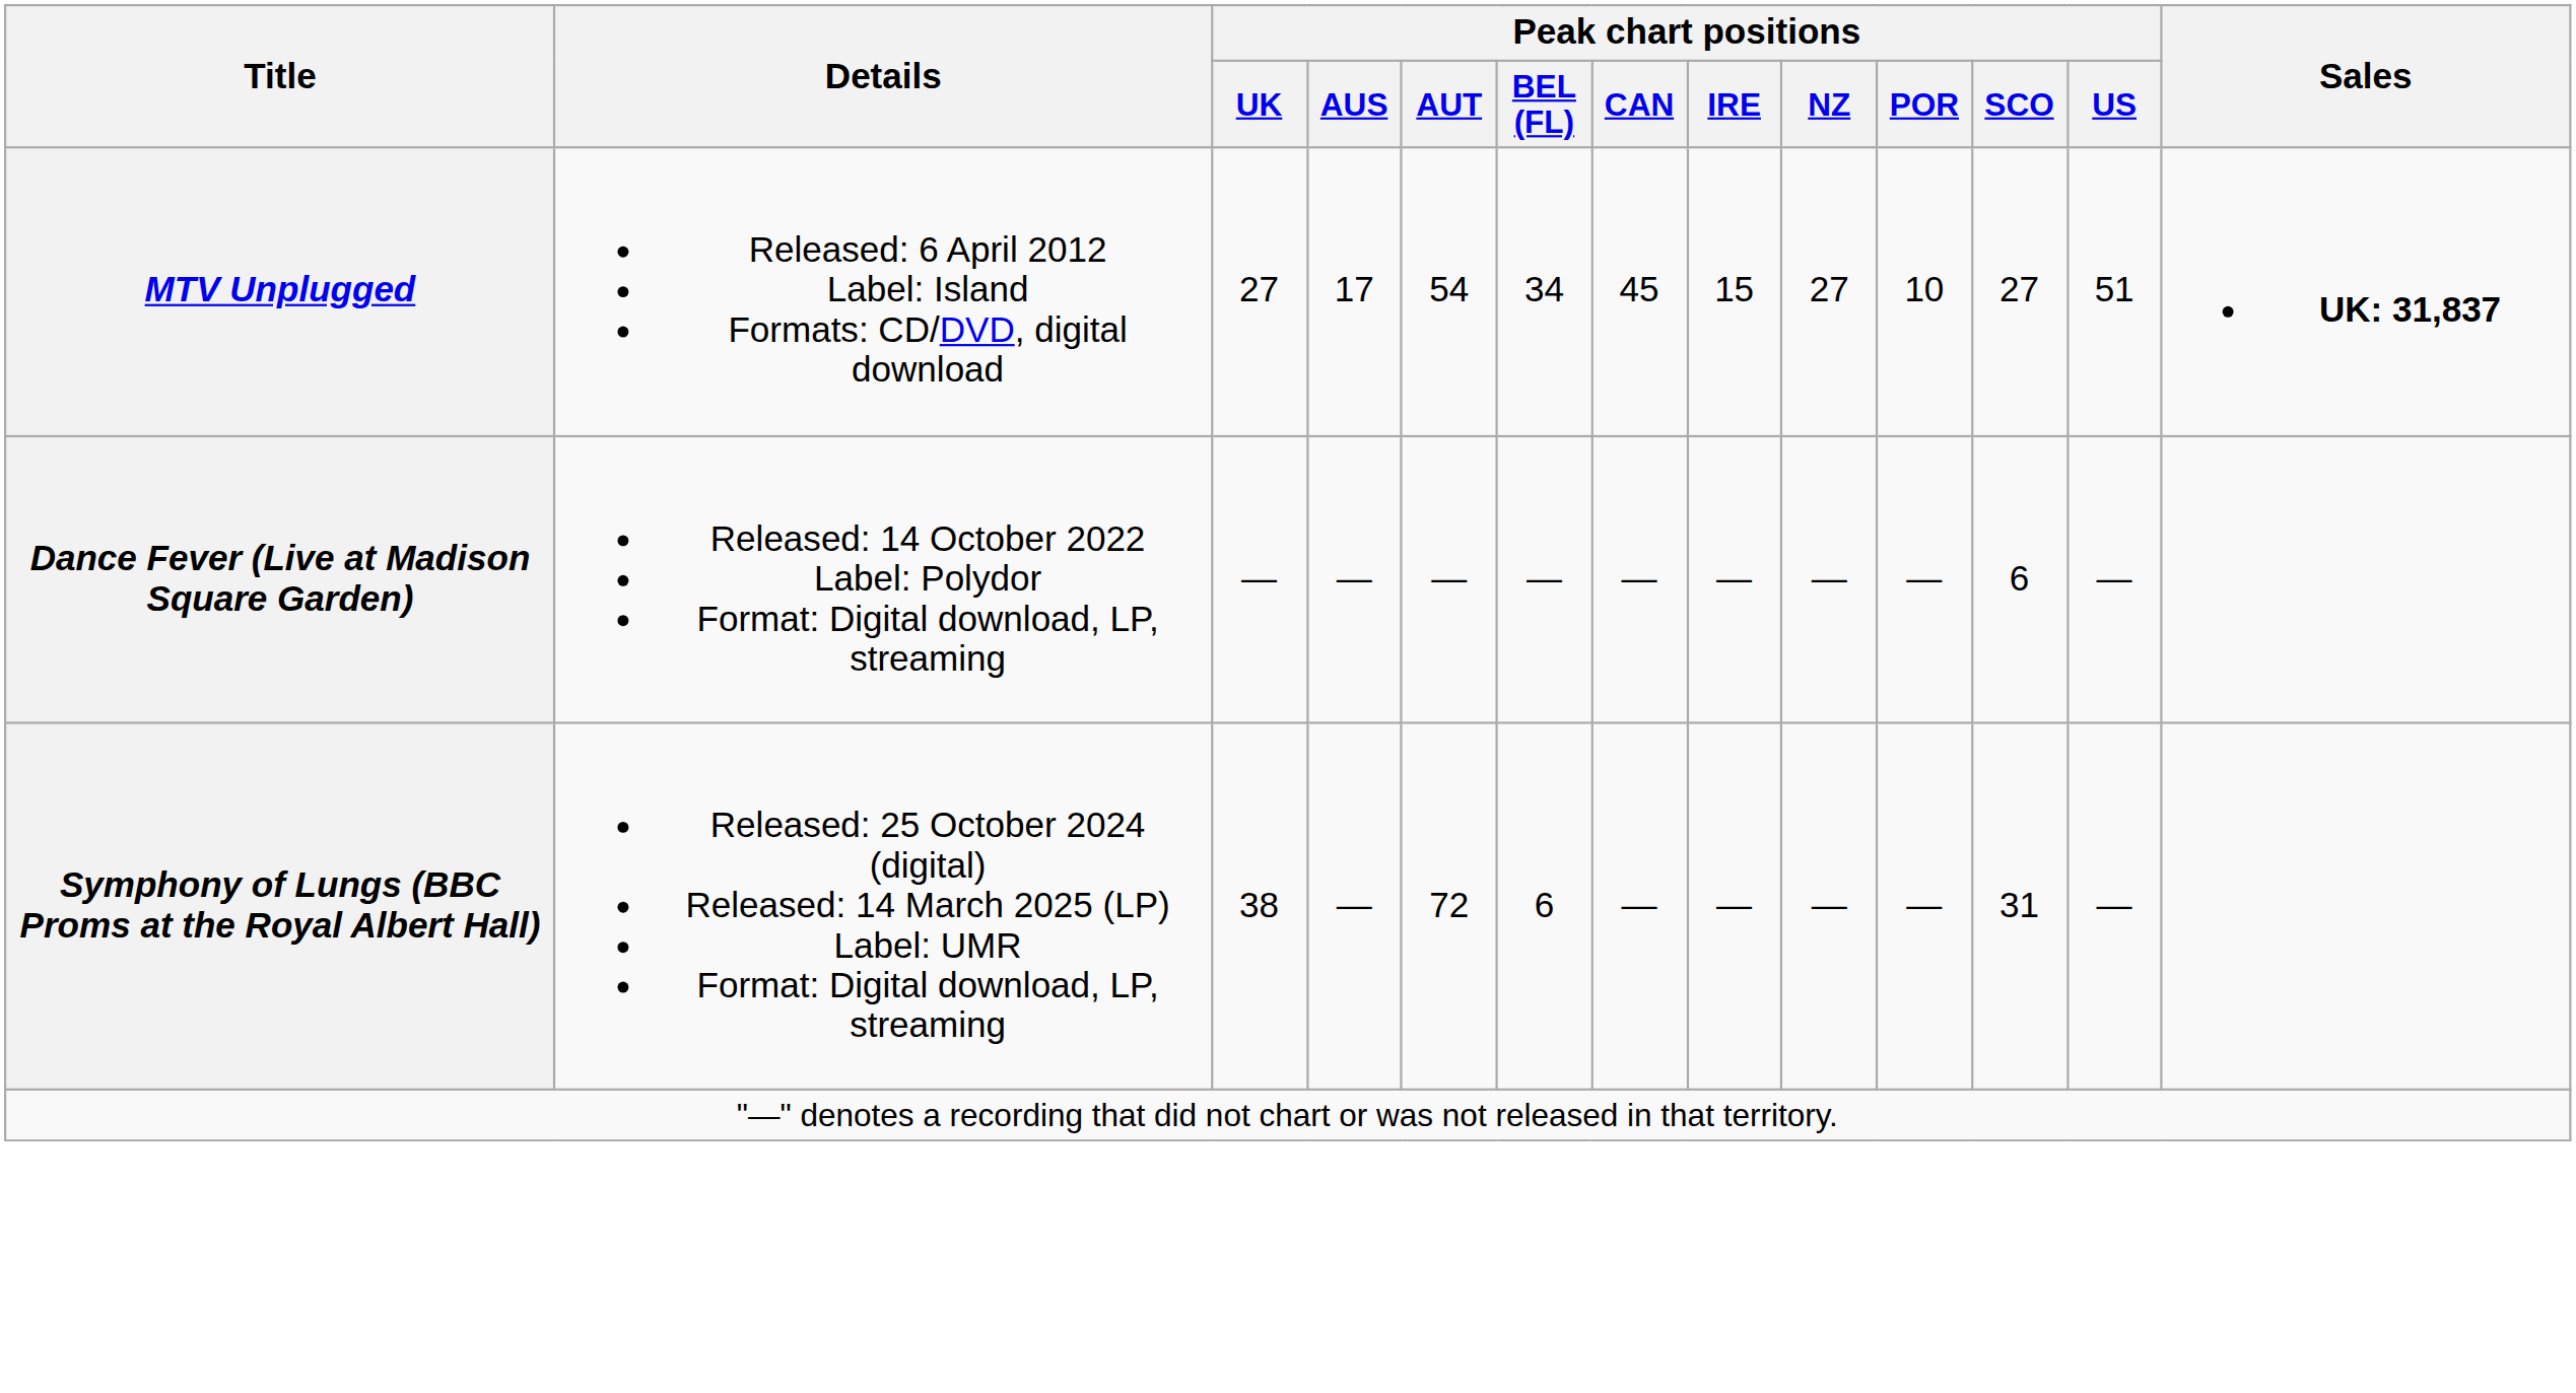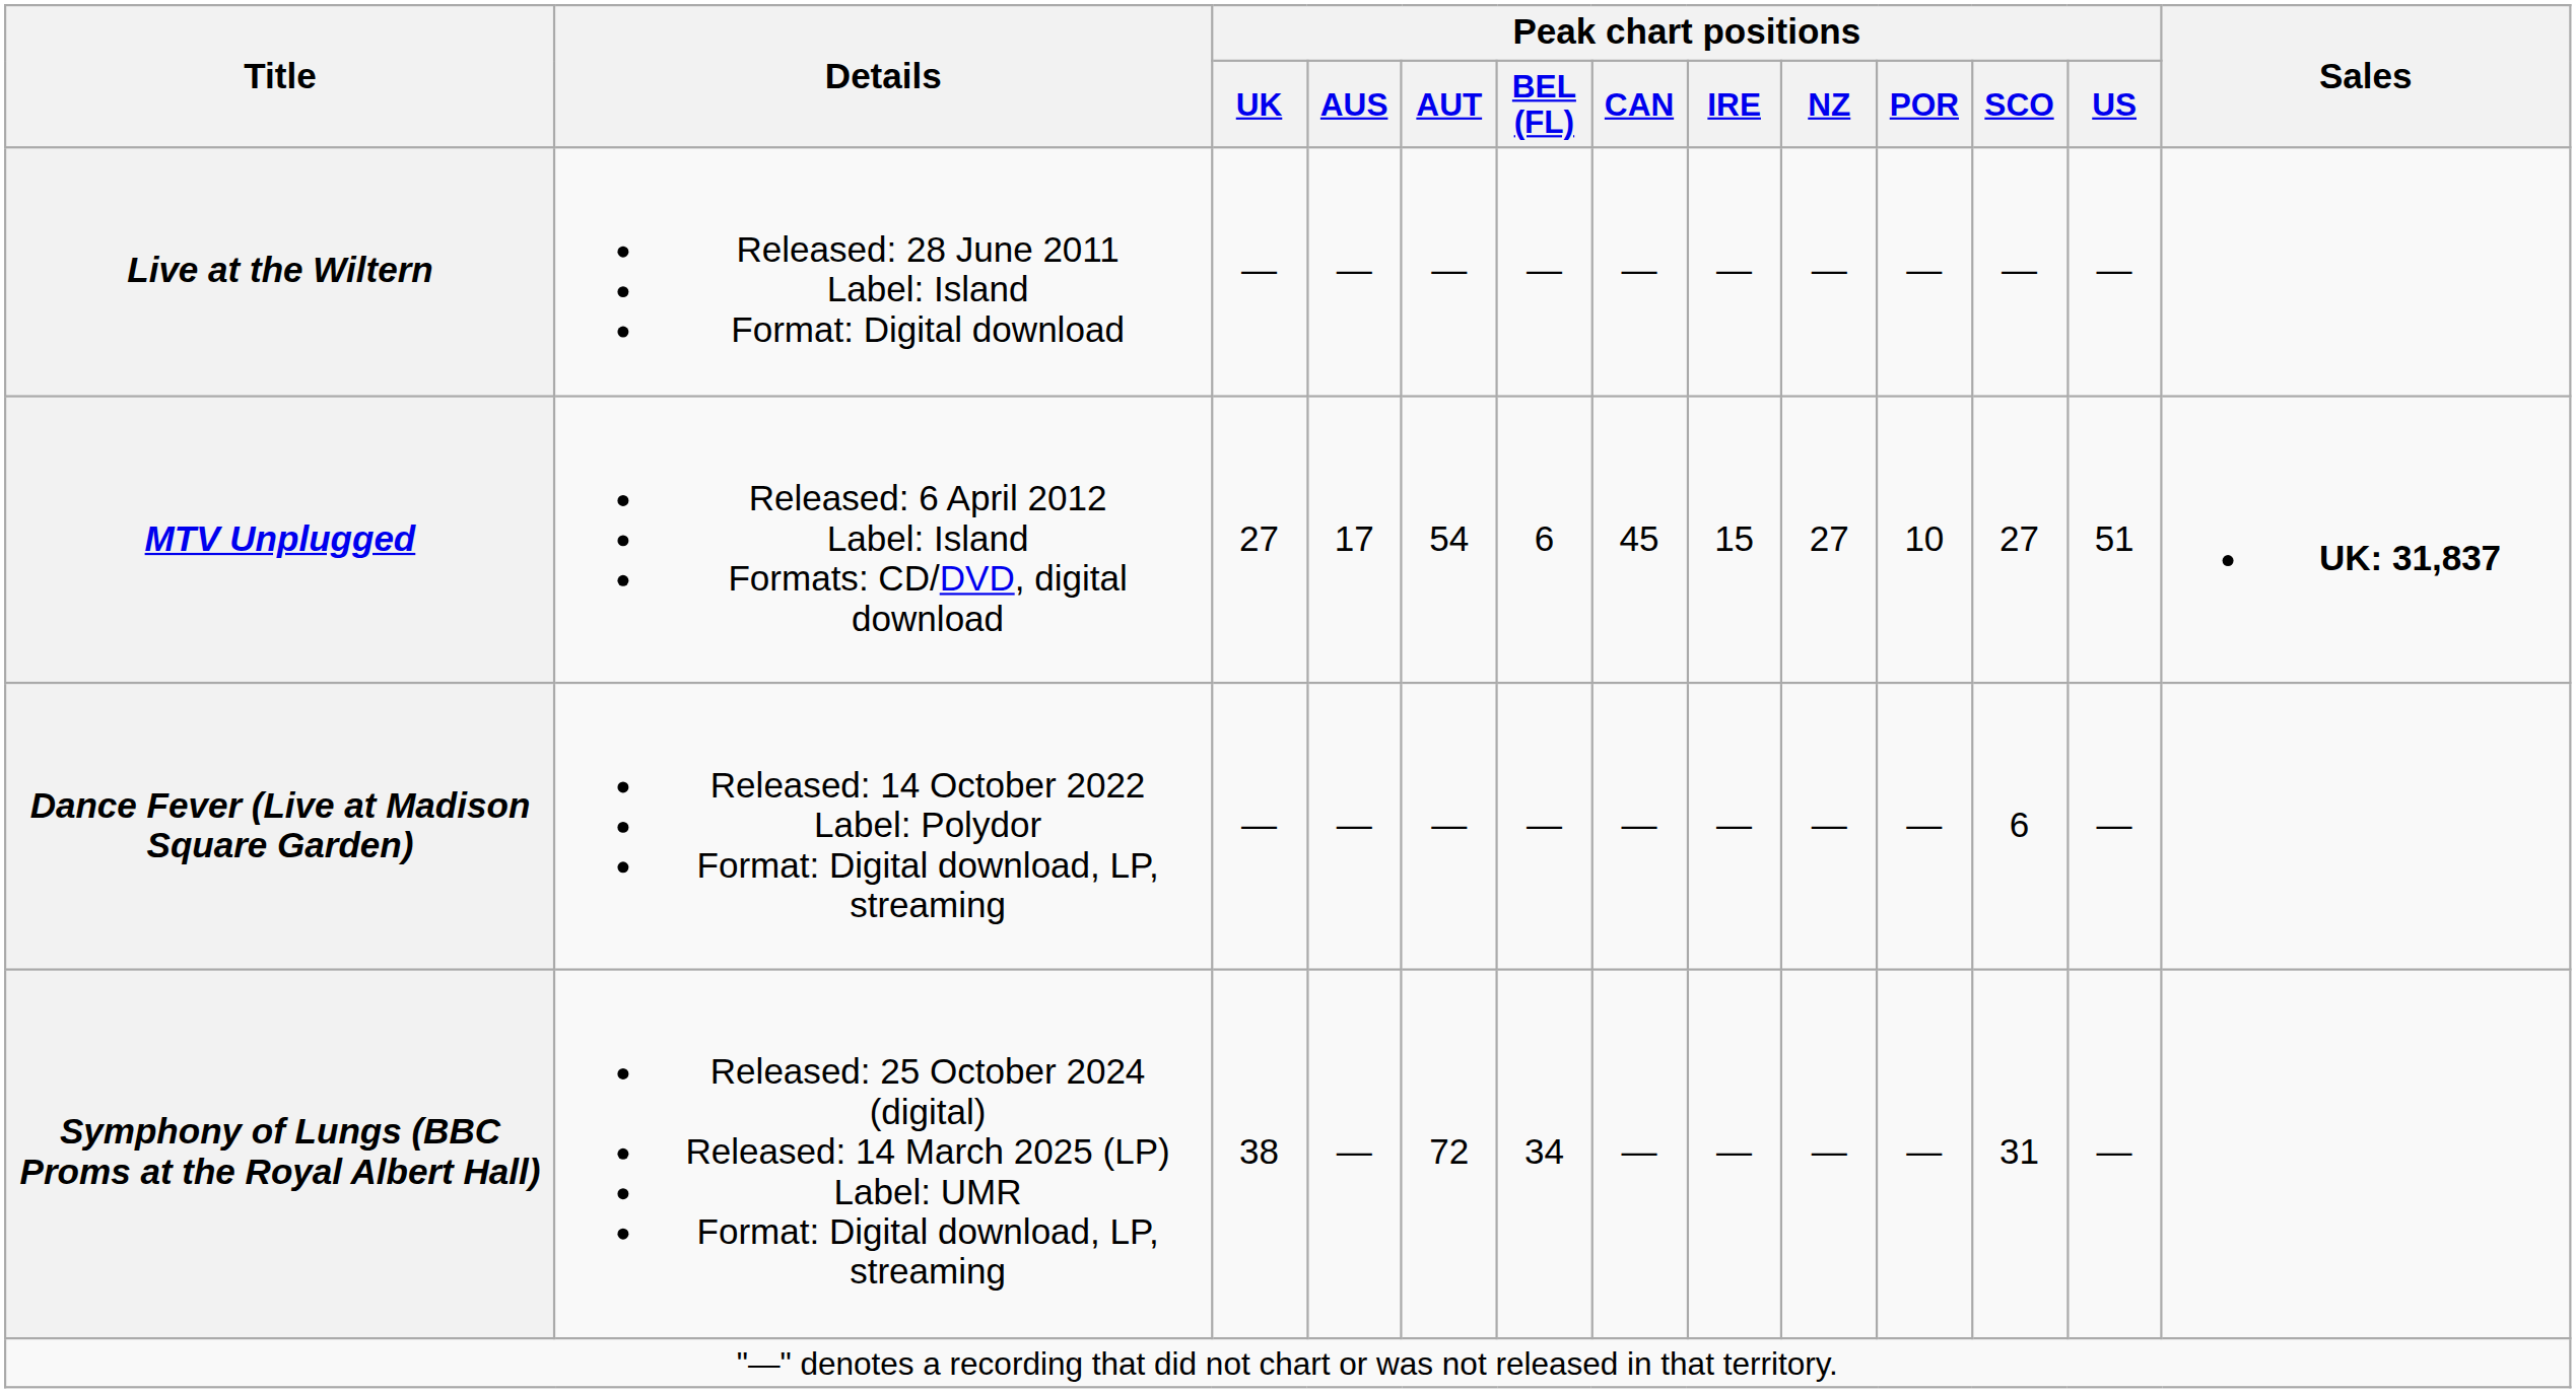+ row: Live at the Wiltern | Released: 28 June 2011 Label: Island Format: Digital download | — | — | — | — | — | — | — | — | — | —
MTV Unplugged | Peak chart positions / BEL (FL): 34 -> 6
Symphony of Lungs (BBC Proms at the Royal Albert Hall) | Peak chart positions / BEL (FL): 6 -> 34
